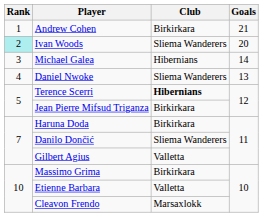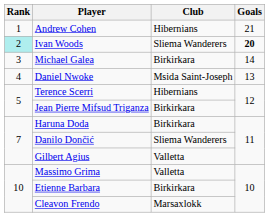Andrew Cohen | Club: Birkirkara -> Hibernians
Ivan Woods | Goals: normal -> bold
Michael Galea | Club: Hibernians -> Birkirkara
Daniel Nwoke | Club: Sliema Wanderers -> Msida Saint-Joseph
Terence Scerri | Club: bold -> normal
Massimo Grima | Club: Birkirkara -> Valletta
Etienne Barbara | Club: Valletta -> Birkirkara
